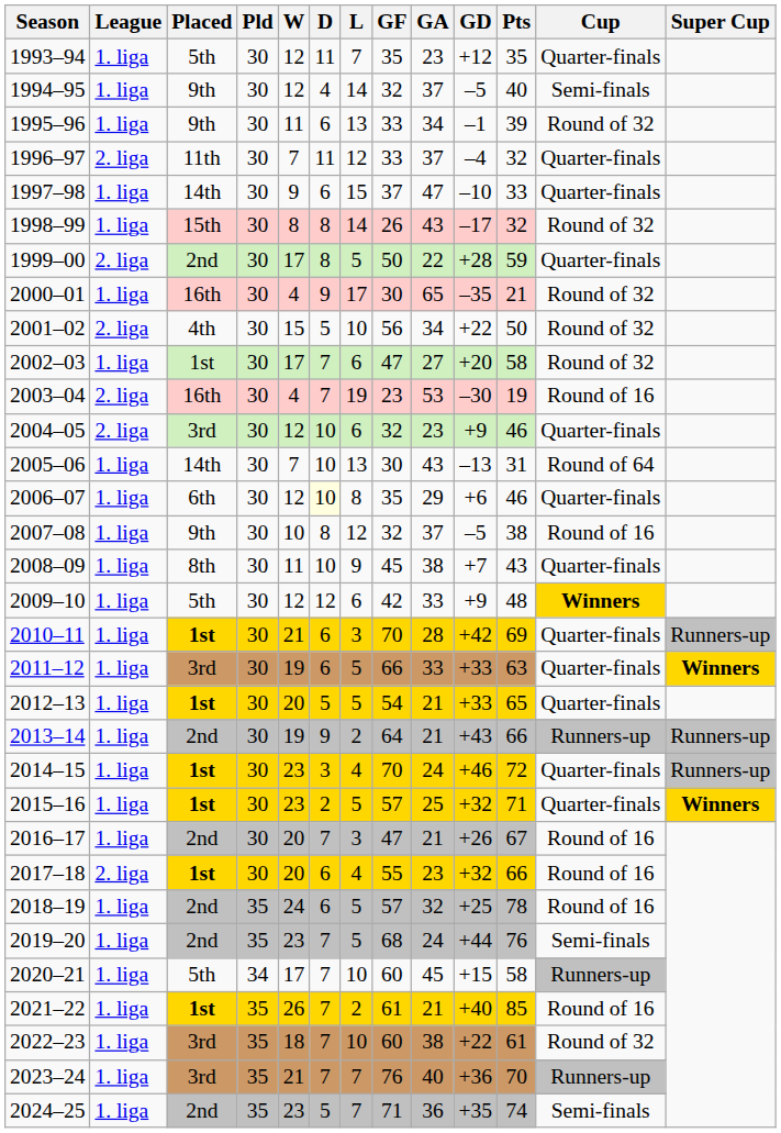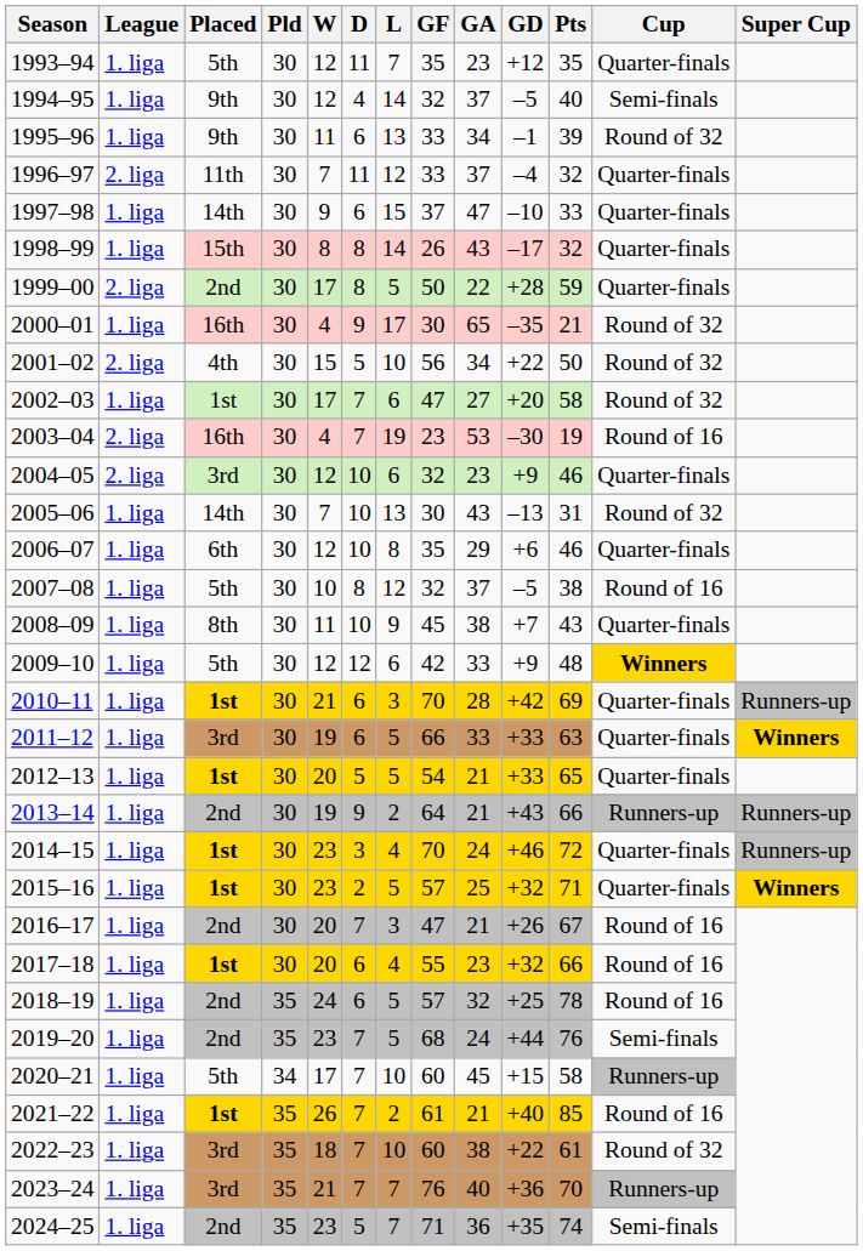1998–99 | Cup: Round of 32 -> Quarter-finals
2005–06 | Cup: Round of 64 -> Round of 32
2006–07 | D: lightyellow background -> no background
2007–08 | Placed: 9th -> 5th
2017–18 | League: 2. liga -> 1. liga
